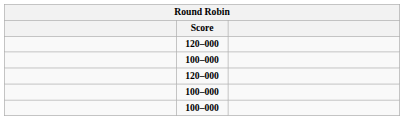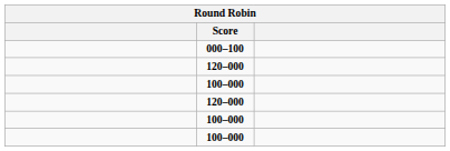+ row: 000–100
